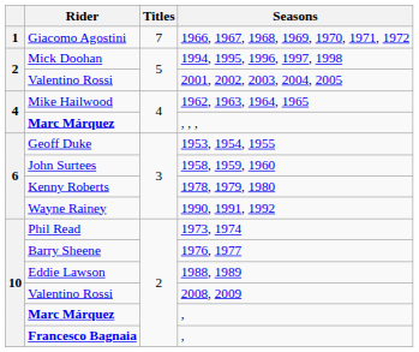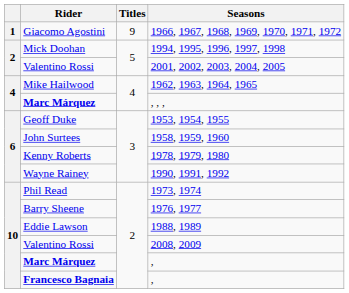1966, 1967, 1968, 1969, 1970, 1971, 1972 | Titles: 7 -> 9
